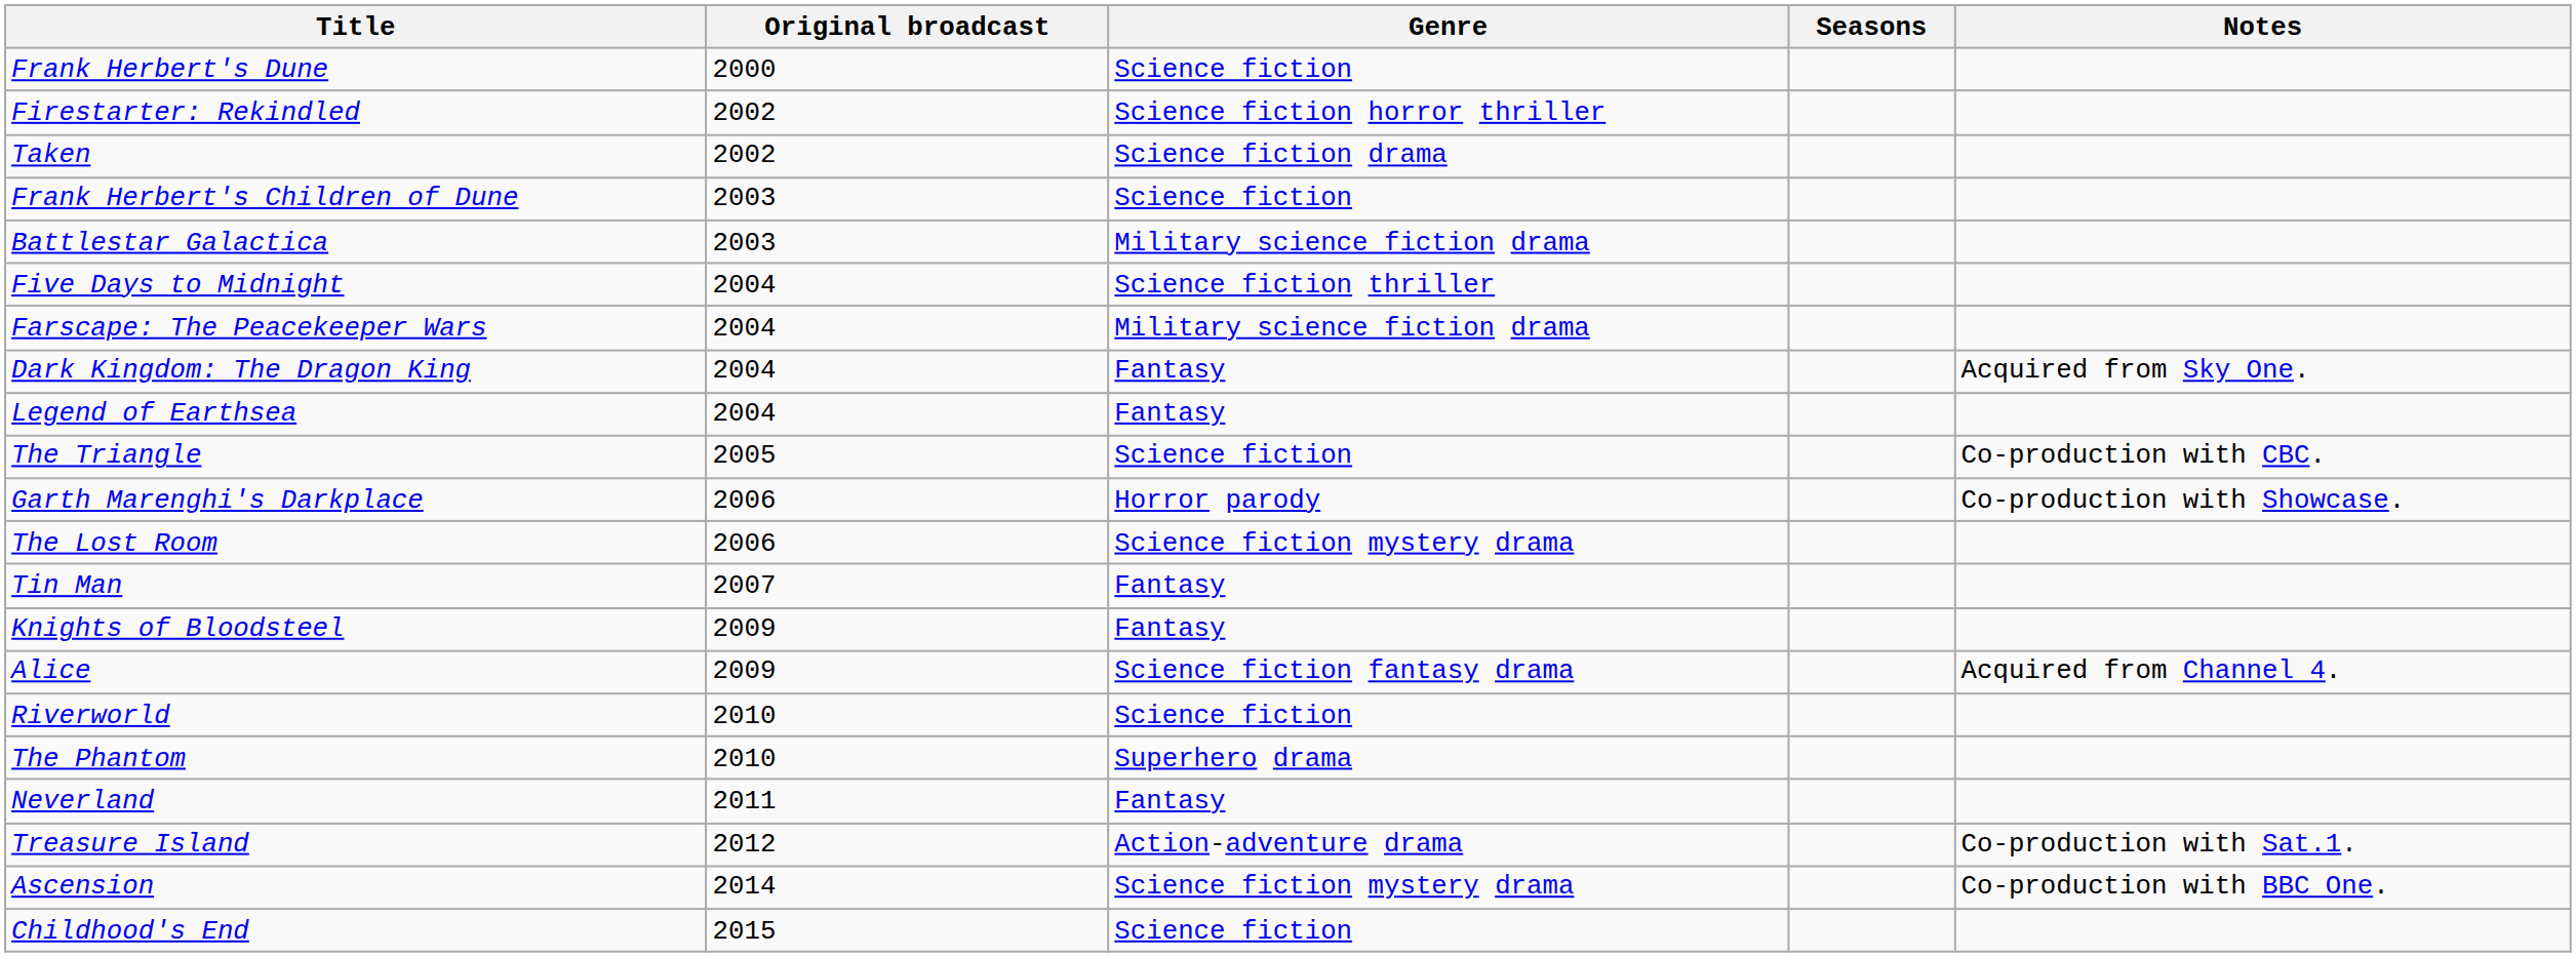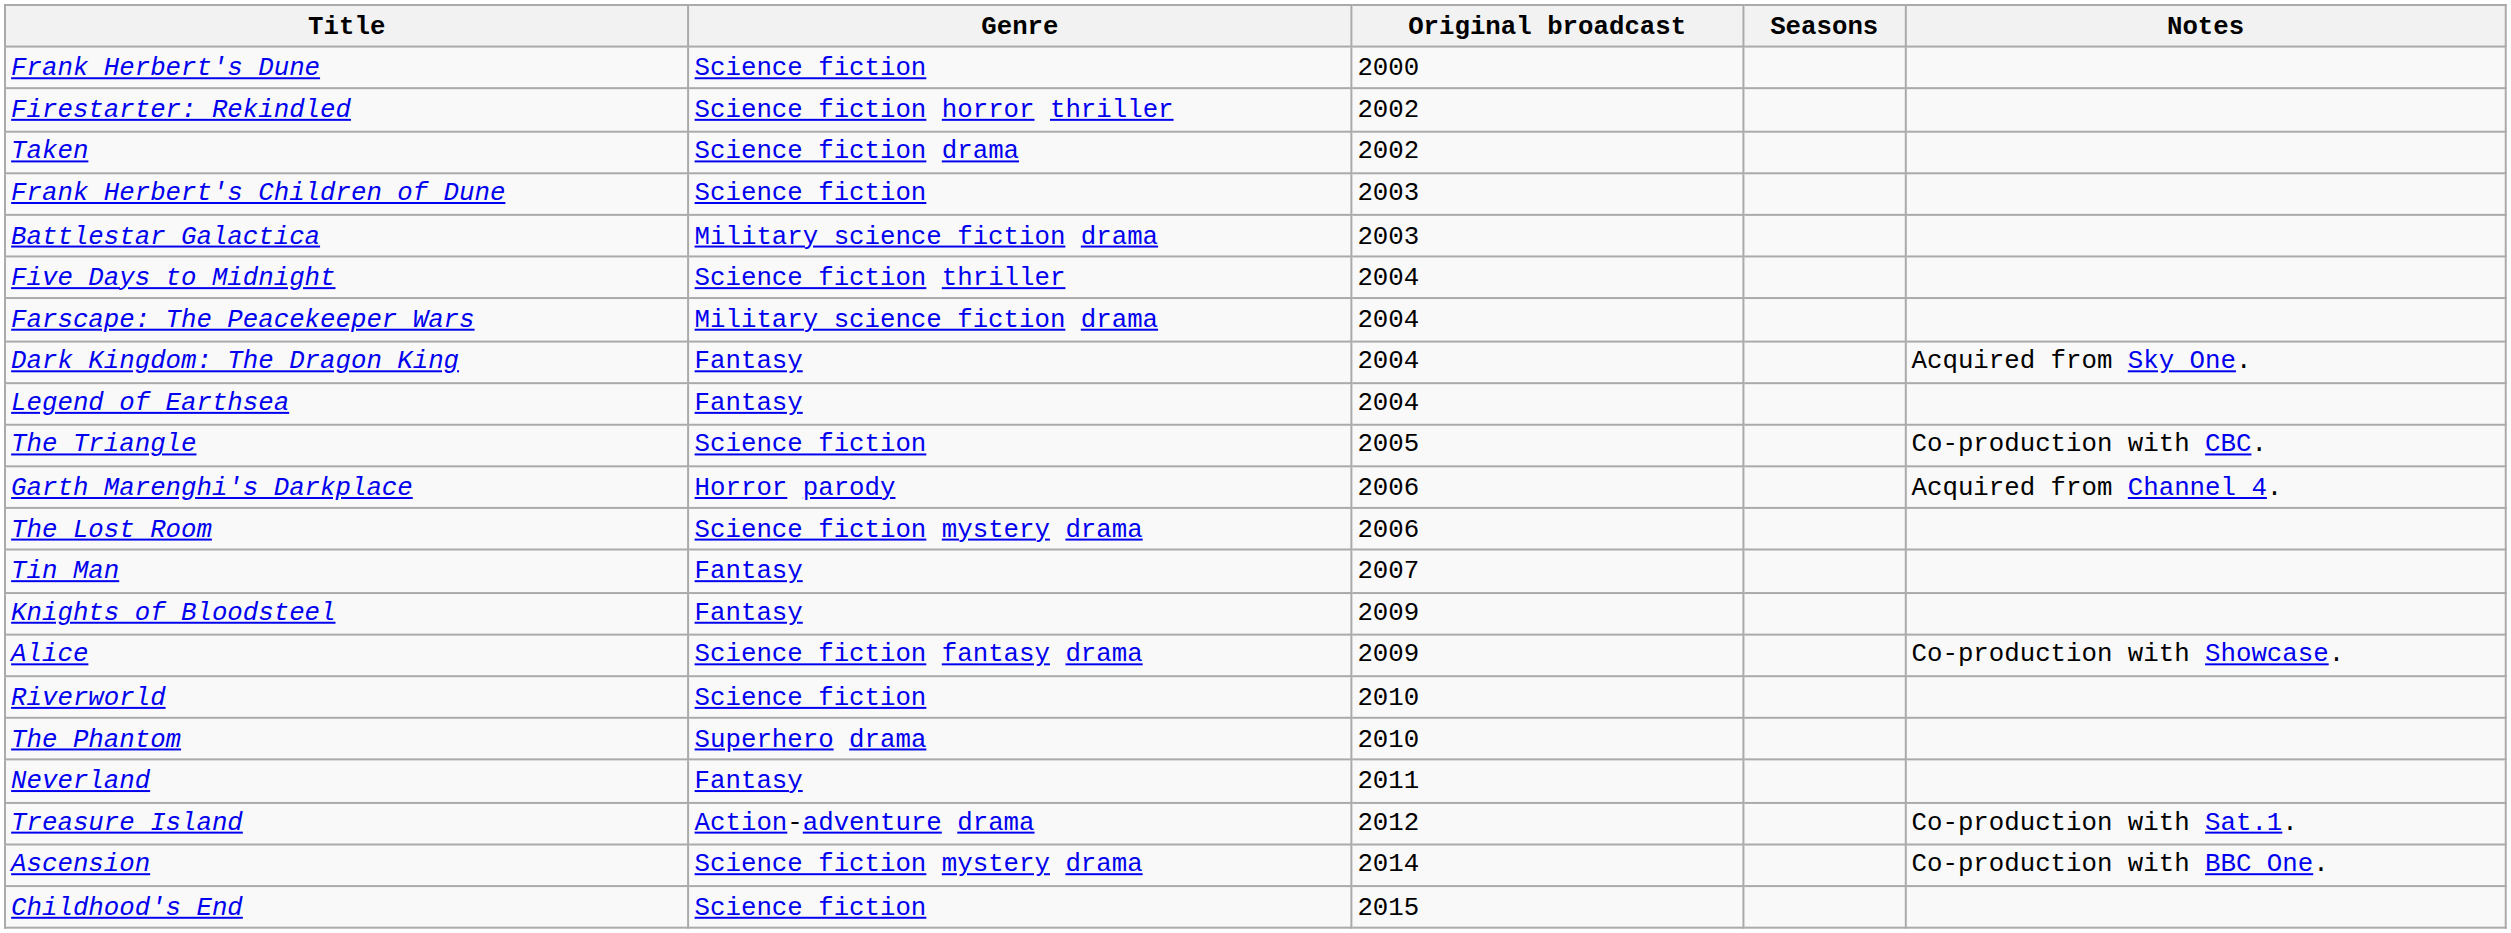columns swapped: Genre <-> Original broadcast
Garth Marenghi's Darkplace | Notes: Co-production with Showcase. -> Acquired from Channel 4.
Alice | Notes: Acquired from Channel 4. -> Co-production with Showcase.
